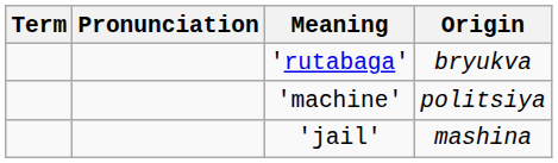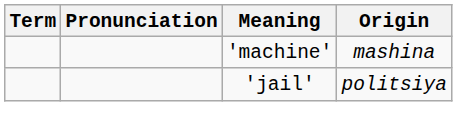- row: 'rutabaga' | bryukva
'machine' | Origin: politsiya -> mashina
'jail' | Origin: mashina -> politsiya
